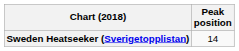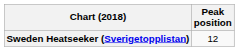Sweden Heatseeker (Sverigetopplistan) | Peak position: 14 -> 12
